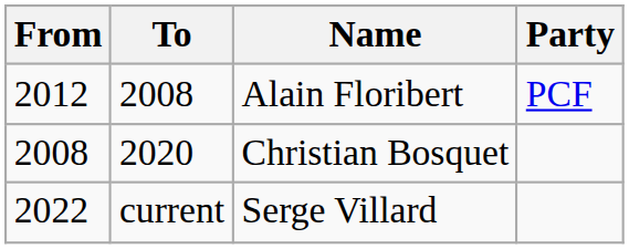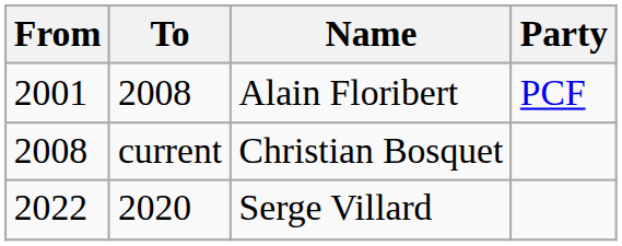Alain Floribert | From: 2012 -> 2001
Christian Bosquet | To: 2020 -> current
Serge Villard | To: current -> 2020
